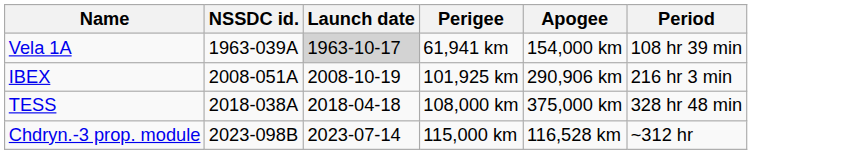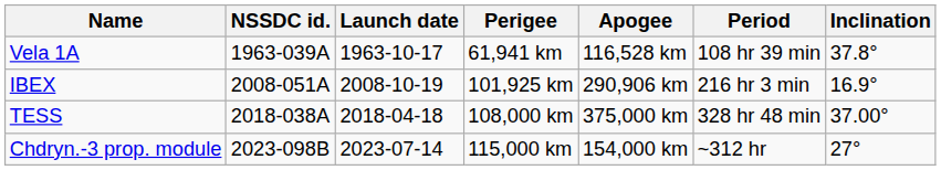+ column: Inclination | 37.8° | 16.9° | 37.00° | 27°
Vela 1A | Launch date: lightgrey background -> no background
Vela 1A | Apogee: 154,000 km -> 116,528 km
Chdryn.-3 prop. module | Apogee: 116,528 km -> 154,000 km
